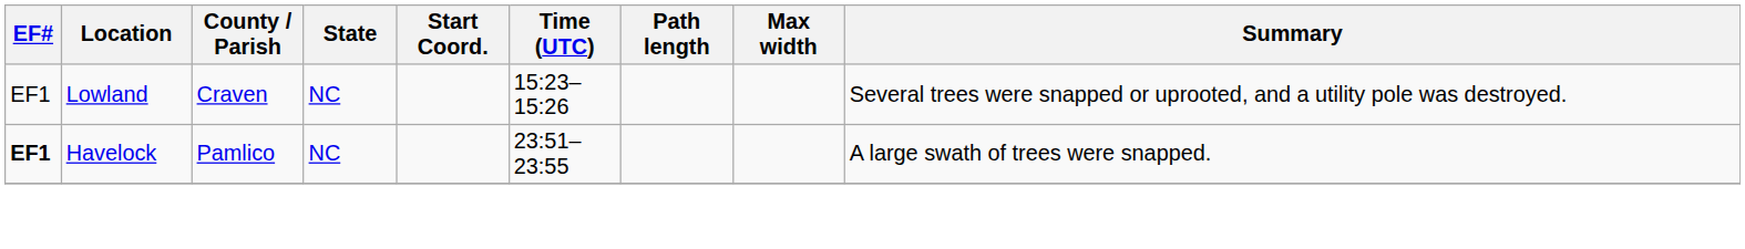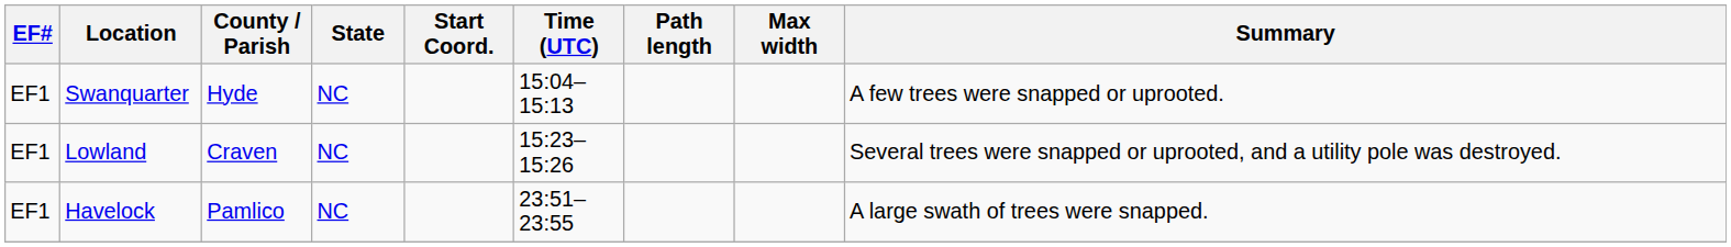+ row: EF1 | Swanquarter | Hyde | NC | 15:04–15:13 | A few trees were snapped or uprooted.
Havelock | EF#: bold -> normal
